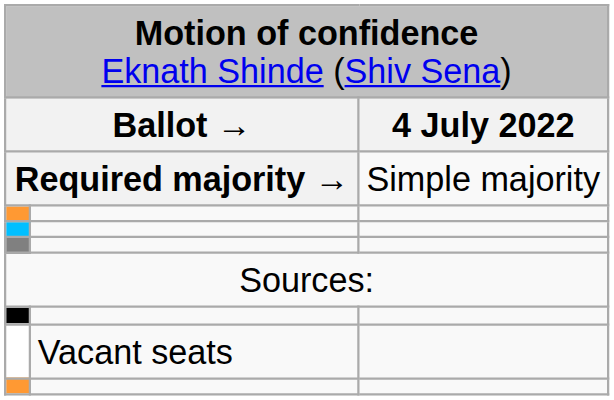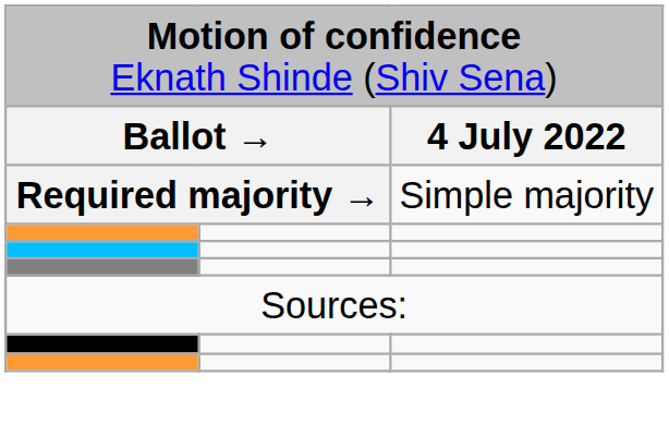- row: Vacant seats
